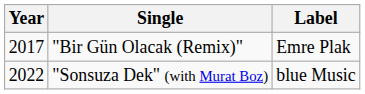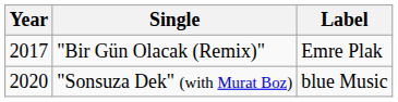"Sonsuza Dek" (with Murat Boz) | Year: 2022 -> 2020
